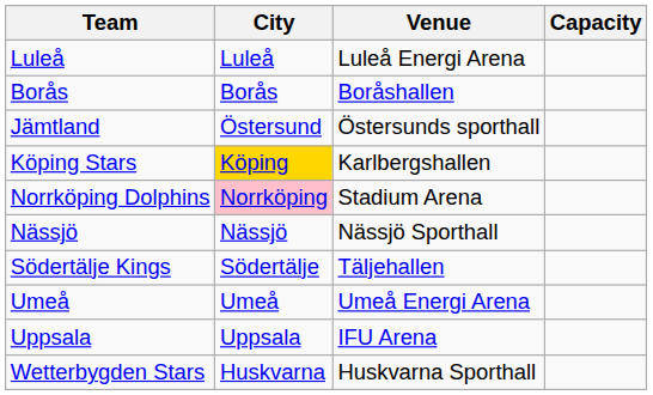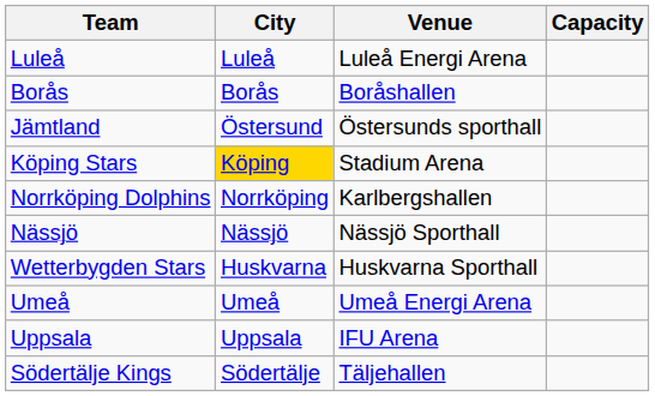Köping Stars | Venue: Karlbergshallen -> Stadium Arena
Norrköping Dolphins | City: pink background -> no background
Norrköping Dolphins | Venue: Stadium Arena -> Karlbergshallen
rows swapped: Södertälje Kings <-> Wetterbygden Stars
